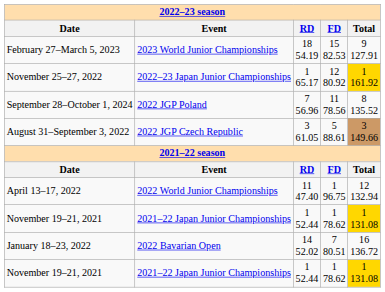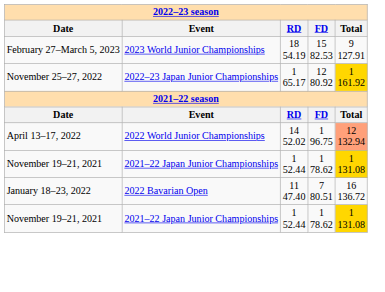- row: September 28–October 1, 2024 | 2022 JGP Poland | 7 56.96 | 11 78.56 | 8 135.52
- row: August 31–September 3, 2022 | 2022 JGP Czech Republic | 3 61.05 | 5 88.61 | 3 149.66
April 13–17, 2022 | RD: 11 47.40 -> 14 52.02
April 13–17, 2022 | Total: no background -> lightsalmon background
January 18–23, 2022 | RD: 14 52.02 -> 11 47.40
